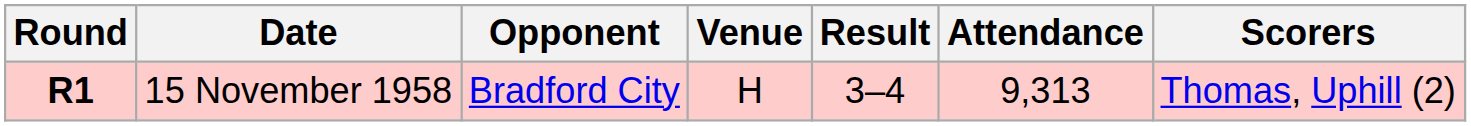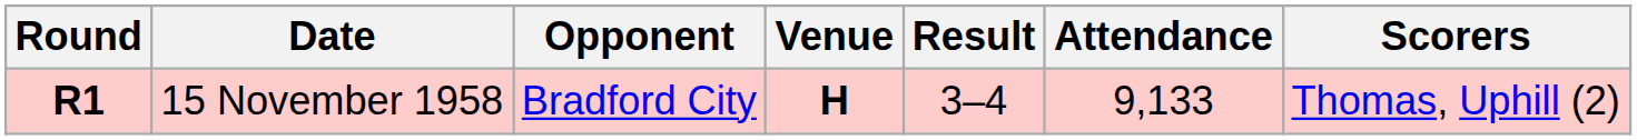15 November 1958 | Venue: normal -> bold
15 November 1958 | Attendance: 9,313 -> 9,133
